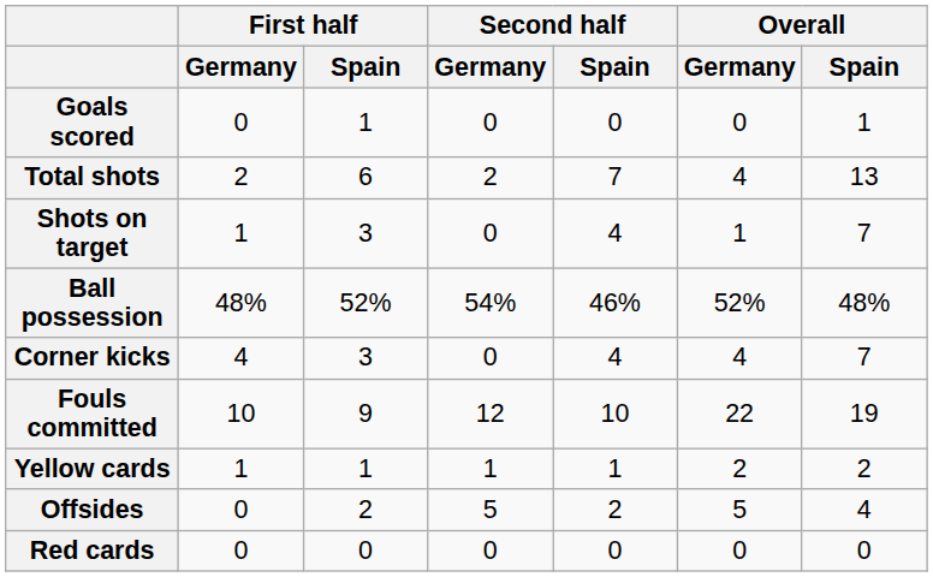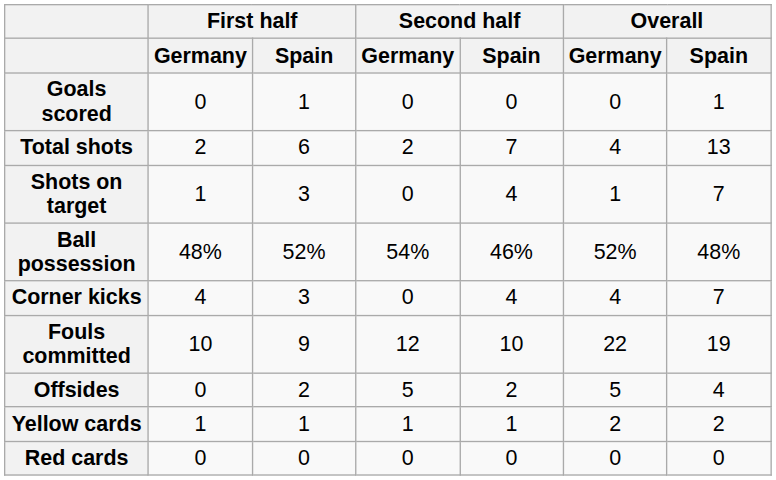rows swapped: Offsides <-> Yellow cards
